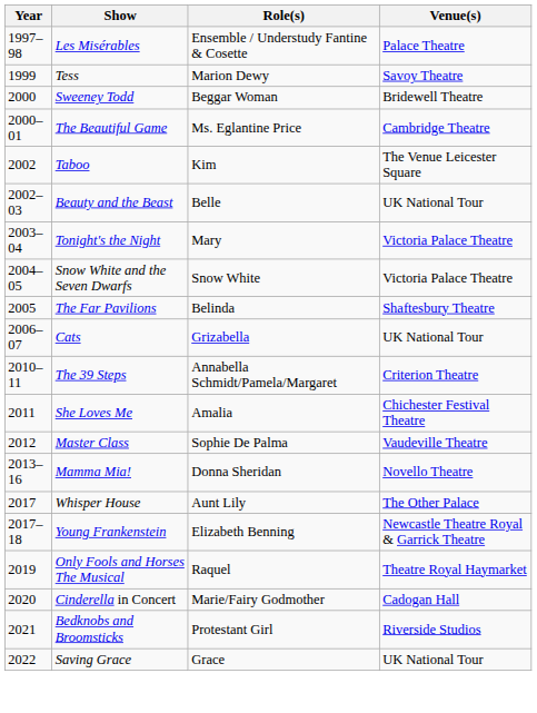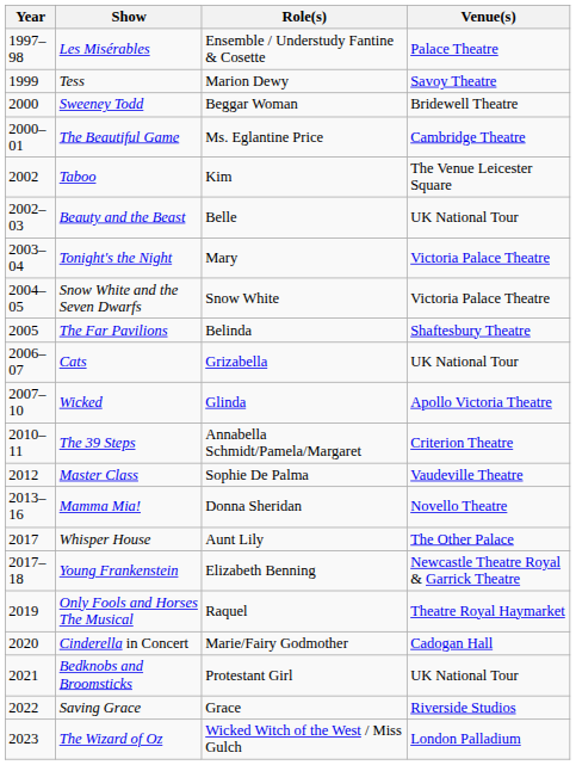+ row: 2007–10 | Wicked | Glinda | Apollo Victoria Theatre
- row: 2011 | She Loves Me | Amalia | Chichester Festival Theatre
Bedknobs and Broomsticks | Venue(s): Riverside Studios -> UK National Tour
Saving Grace | Venue(s): UK National Tour -> Riverside Studios
+ row: 2023 | The Wizard of Oz | Wicked Witch of the West / Miss Gulch | London Palladium
